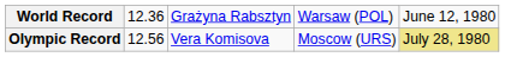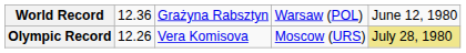Olympic Record | column 2: 12.56 -> 12.26
